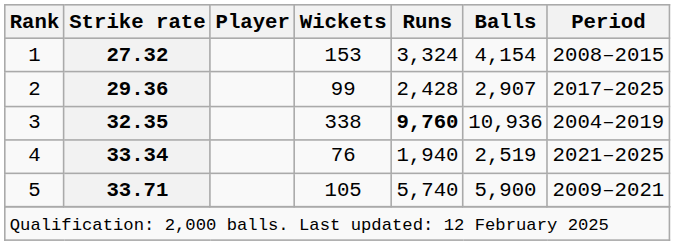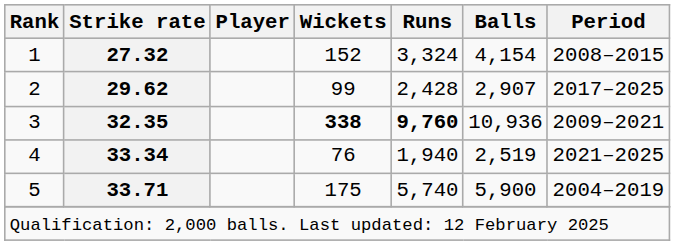1 | Wickets: 153 -> 152
2 | Strike rate: 29.36 -> 29.62
3 | Wickets: normal -> bold
3 | Period: 2004–2019 -> 2009–2021
5 | Wickets: 105 -> 175
5 | Period: 2009–2021 -> 2004–2019
